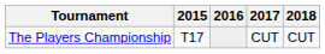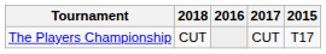columns swapped: 2015 <-> 2018
